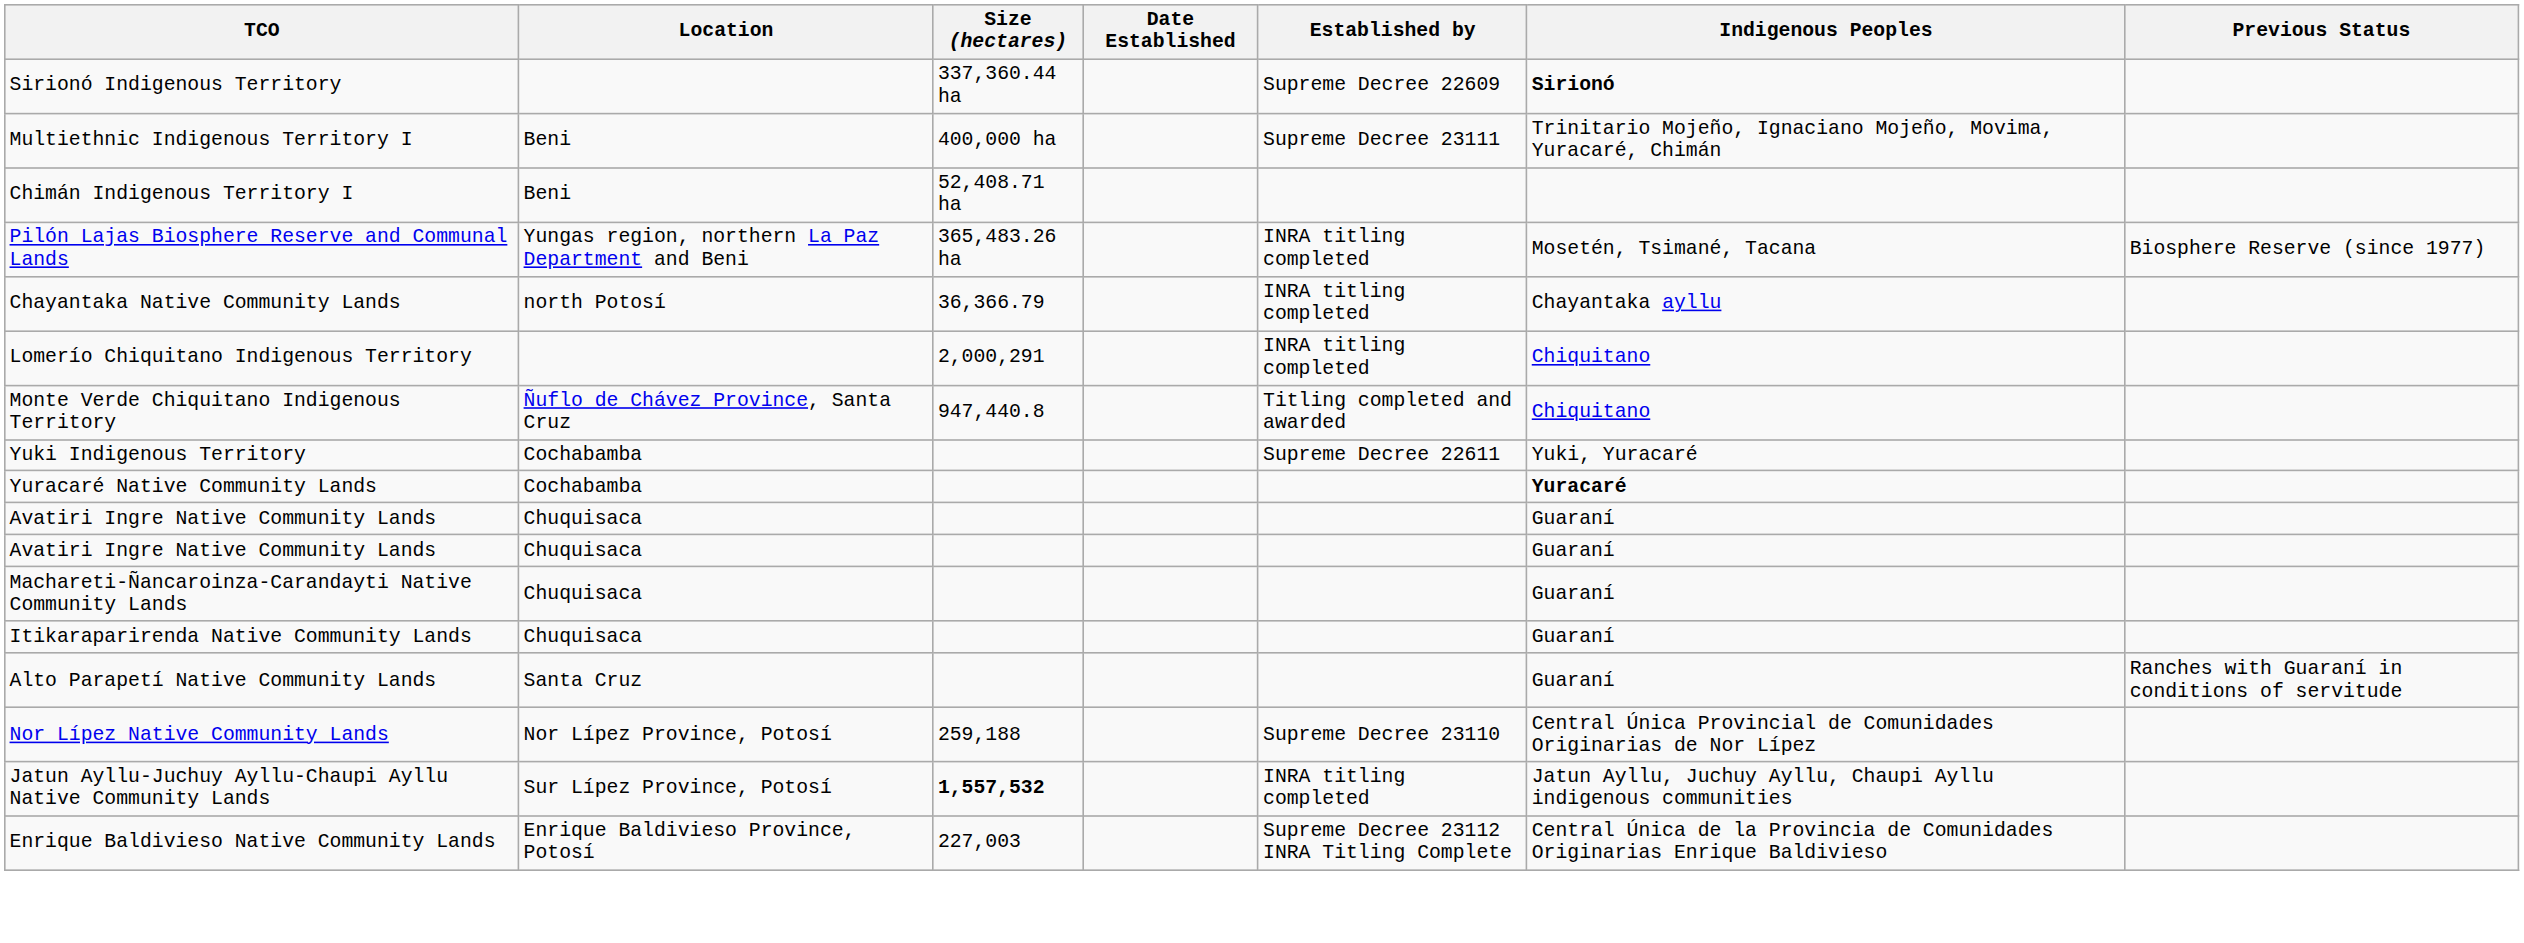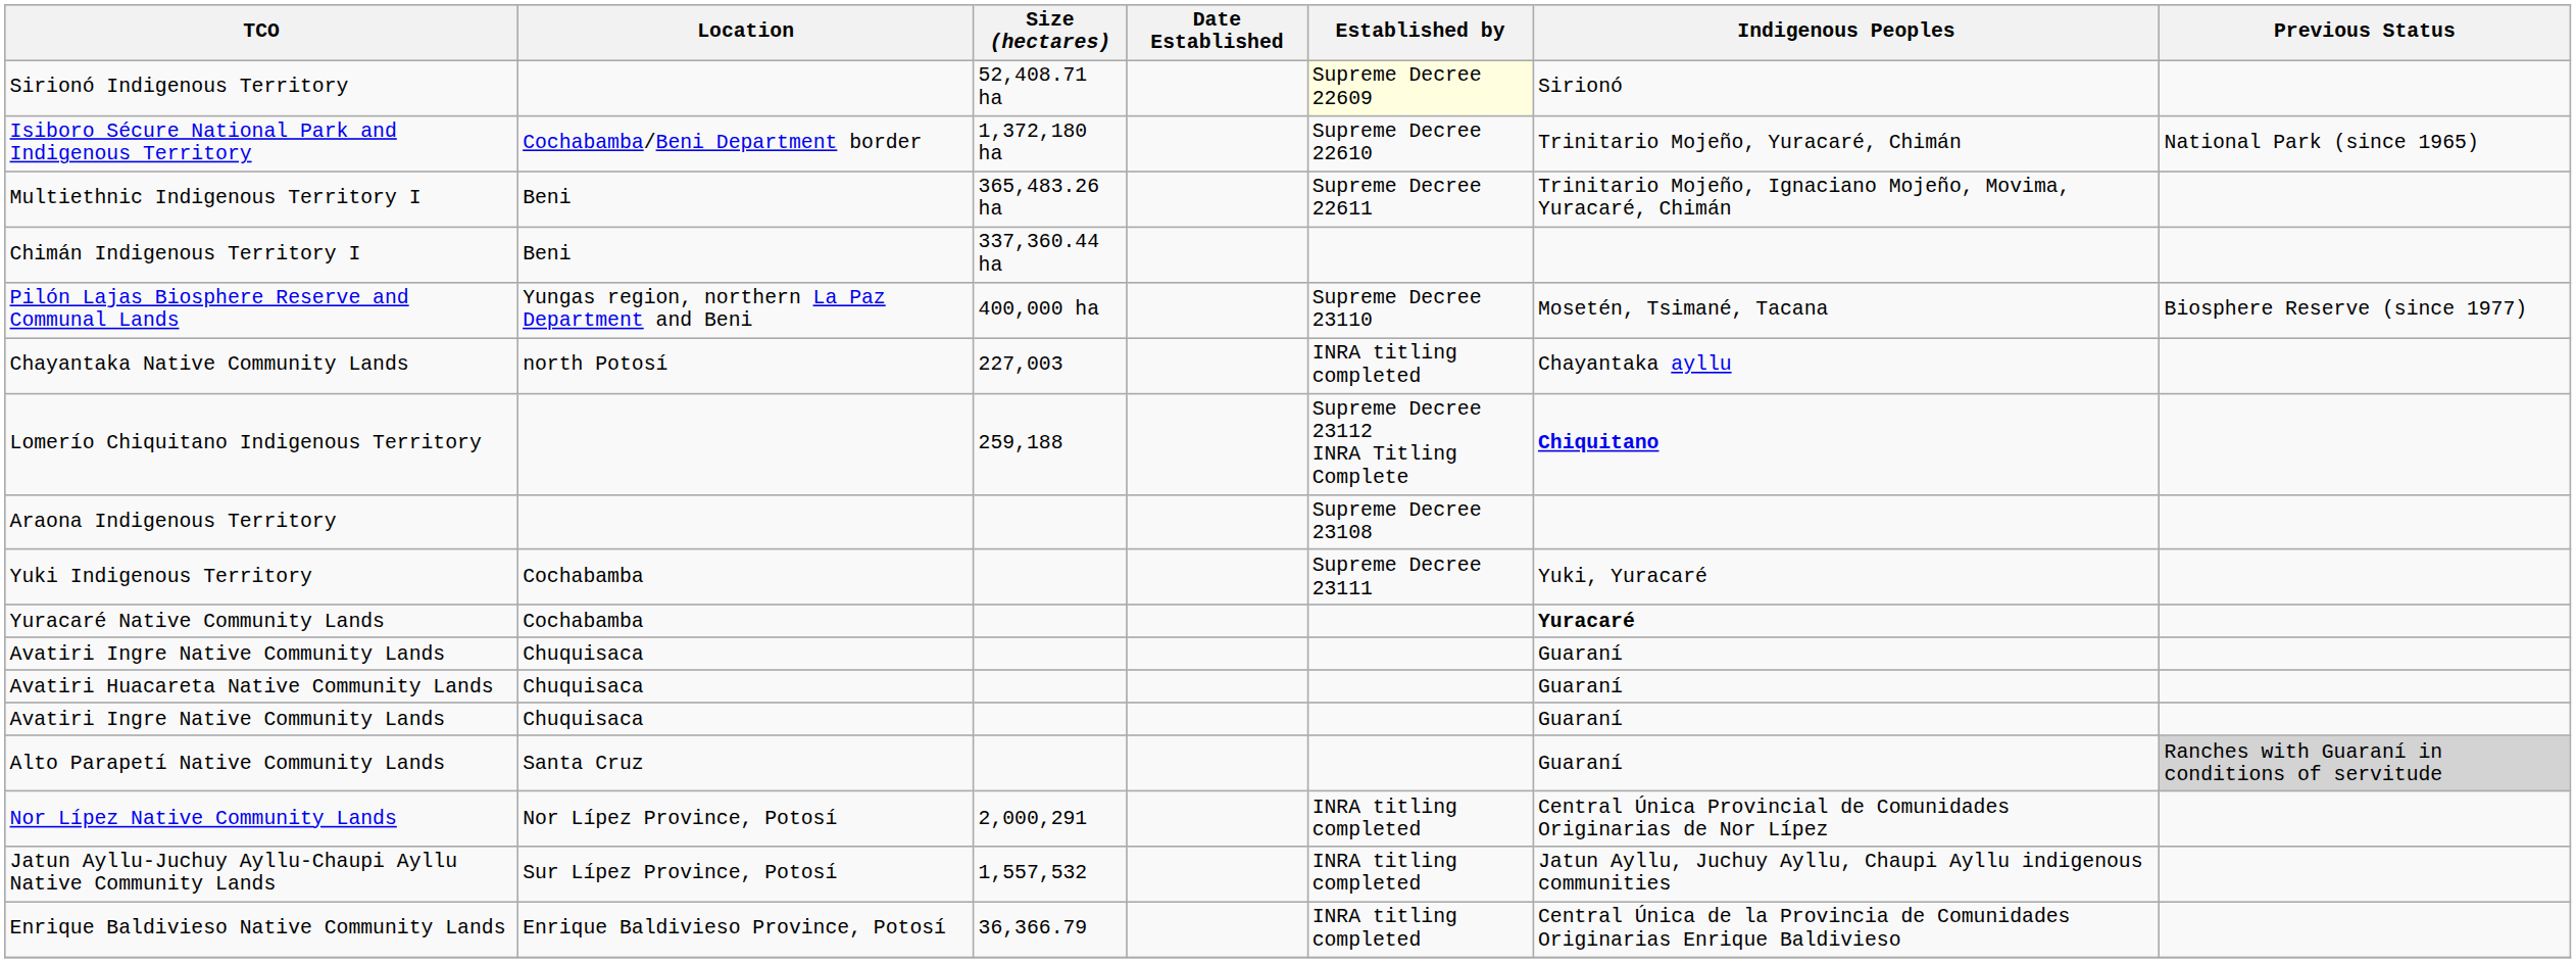Sirionó Indigenous Territory | Size (hectares): 337,360.44 ha -> 52,408.71 ha
Sirionó Indigenous Territory | Established by: no background -> lightyellow background
Sirionó Indigenous Territory | Indigenous Peoples: bold -> normal
+ row: Isiboro Sécure National Park and Indigenous Territory | Cochabamba/Beni Department border | 1,372,180 ha | Supreme Decree 22610 | Trinitario Mojeño, Yuracaré, Chimán | National Park (since 1965)
Multiethnic Indigenous Territory I | Size (hectares): 400,000 ha -> 365,483.26 ha
Multiethnic Indigenous Territory I | Established by: Supreme Decree 23111 -> Supreme Decree 22611
Chimán Indigenous Territory I | Size (hectares): 52,408.71 ha -> 337,360.44 ha
Pilón Lajas Biosphere Reserve and Communal Lands | Size (hectares): 365,483.26 ha -> 400,000 ha
Pilón Lajas Biosphere Reserve and Communal Lands | Established by: INRA titling completed -> Supreme Decree 23110
Chayantaka Native Community Lands | Size (hectares): 36,366.79 -> 227,003
Lomerío Chiquitano Indigenous Territory | Size (hectares): 2,000,291 -> 259,188
Lomerío Chiquitano Indigenous Territory | Established by: INRA titling completed -> Supreme Decree 23112 INRA Titling Complete
Lomerío Chiquitano Indigenous Territory | Indigenous Peoples: normal -> bold
- row: Monte Verde Chiquitano Indigenous Territory | Ñuflo de Chávez Province, Santa Cruz | 947,440.8 | Titling completed and awarded | Chiquitano
+ row: Araona Indigenous Territory | Supreme Decree 23108
Yuki Indigenous Territory | Established by: Supreme Decree 22611 -> Supreme Decree 23111
+ row: Avatiri Huacareta Native Community Lands | Chuquisaca | Guaraní
- row: Machareti-Ñancaroinza-Carandayti Native Community Lands | Chuquisaca | Guaraní
- row: Itikaraparirenda Native Community Lands | Chuquisaca | Guaraní
Alto Parapetí Native Community Lands | Previous Status: no background -> lightgrey background
Nor Lípez Native Community Lands | Size (hectares): 259,188 -> 2,000,291
Nor Lípez Native Community Lands | Established by: Supreme Decree 23110 -> INRA titling completed
Jatun Ayllu-Juchuy Ayllu-Chaupi Ayllu Native Community Lands | Size (hectares): bold -> normal
Enrique Baldivieso Native Community Lands | Size (hectares): 227,003 -> 36,366.79
Enrique Baldivieso Native Community Lands | Established by: Supreme Decree 23112 INRA Titling Complete -> INRA titling completed
